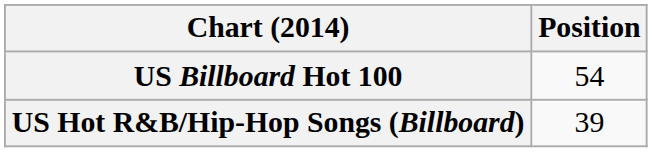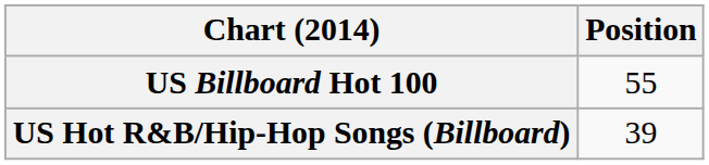US Billboard Hot 100 | Position: 54 -> 55
